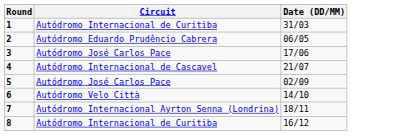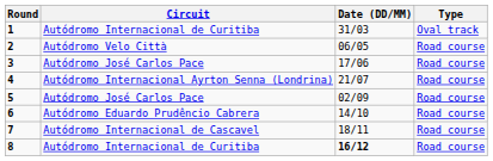+ column: Type | Oval track | Road course | Road course | Road course | Road course | Road course | Road course | Road course
2 | Circuit: Autódromo Eduardo Prudêncio Cabrera -> Autódromo Velo Città
4 | Circuit: Autódromo Internacional de Cascavel -> Autódromo Internacional Ayrton Senna (Londrina)
6 | Circuit: Autódromo Velo Città -> Autódromo Eduardo Prudêncio Cabrera
7 | Circuit: Autódromo Internacional Ayrton Senna (Londrina) -> Autódromo Internacional de Cascavel
8 | Date (DD/MM): normal -> bold
